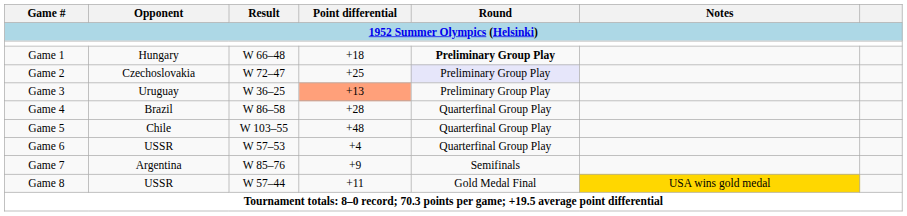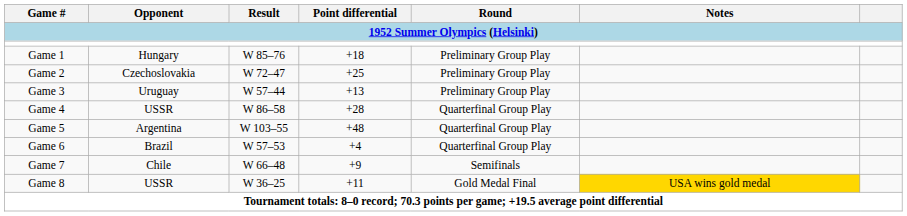Game 1 | Result: W 66–48 -> W 85–76
Game 1 | Round: bold -> normal
Game 2 | Round: lavender background -> no background
Game 3 | Result: W 36–25 -> W 57–44
Game 3 | Point differential: lightsalmon background -> no background
Game 4 | Opponent: Brazil -> USSR
Game 5 | Opponent: Chile -> Argentina
Game 6 | Opponent: USSR -> Brazil
Game 7 | Opponent: Argentina -> Chile
Game 7 | Result: W 85–76 -> W 66–48
Game 8 | Result: W 57–44 -> W 36–25
